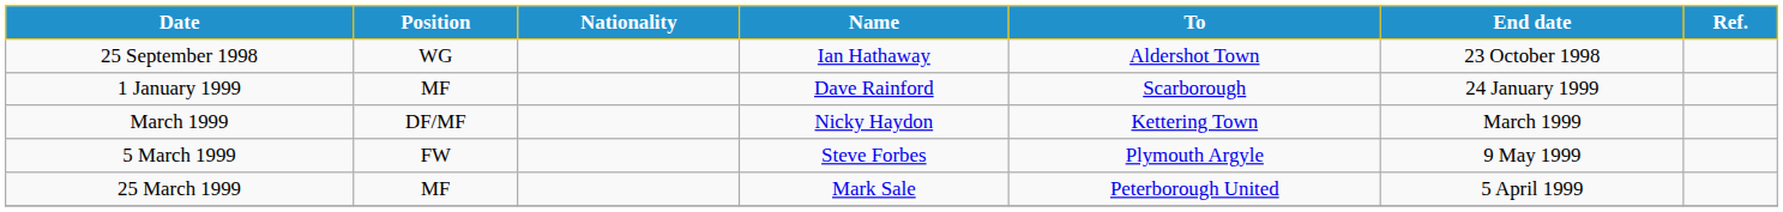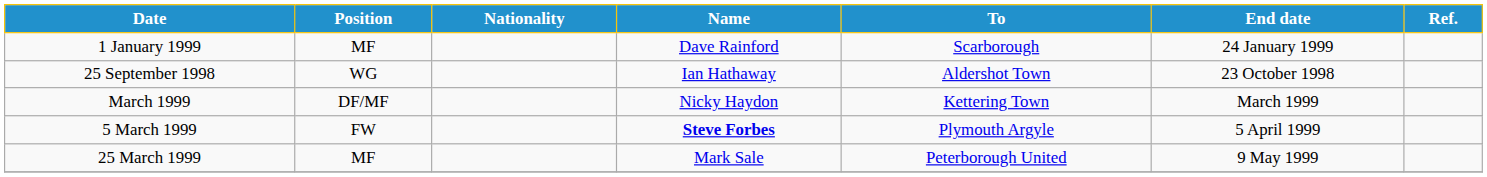rows swapped: 25 September 1998 <-> 1 January 1999
5 March 1999 | Name: normal -> bold
5 March 1999 | End date: 9 May 1999 -> 5 April 1999
25 March 1999 | End date: 5 April 1999 -> 9 May 1999
